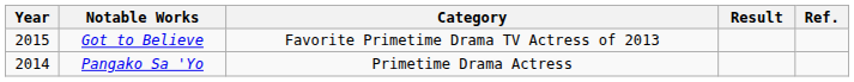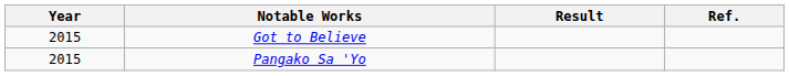- column: Category | Favorite Primetime Drama TV Actress of 2013 | Primetime Drama Actress
Pangako Sa 'Yo | Year: 2014 -> 2015
